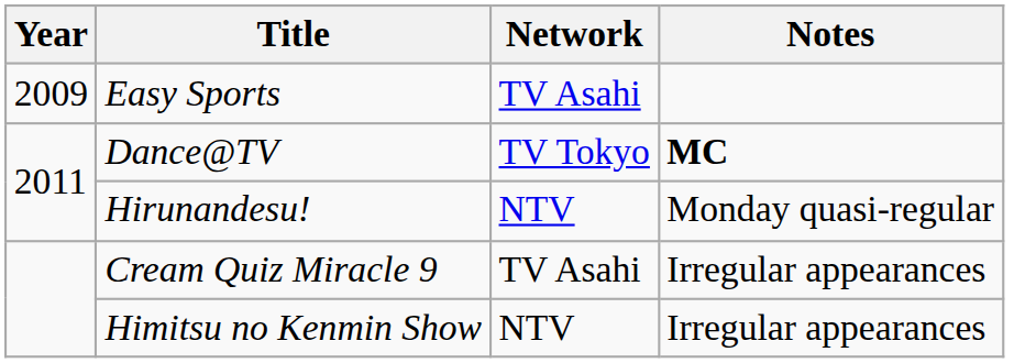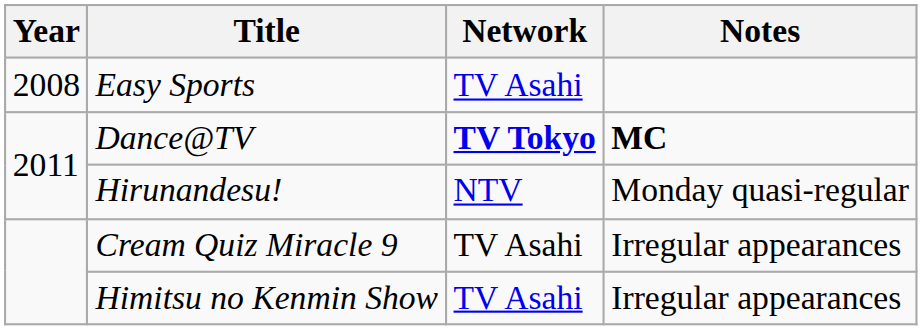Easy Sports | Year: 2009 -> 2008
Dance@TV | Network: normal -> bold
Himitsu no Kenmin Show | Network: NTV -> TV Asahi
